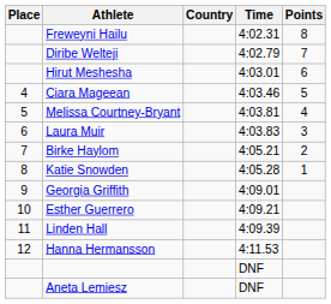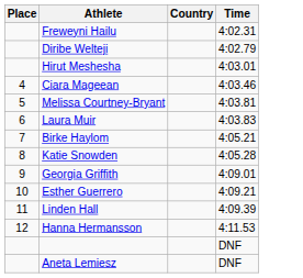- column: Points | 8 | 7 | 6 | 5 | 4 | 3 | 2 | 1
